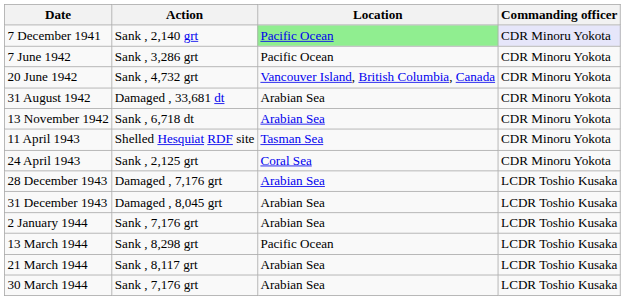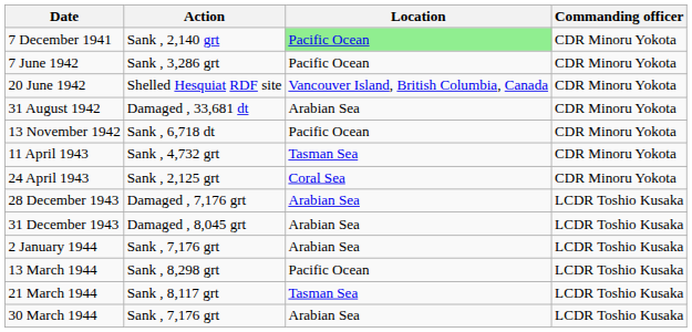7 December 1941 | Commanding officer: lavender background -> no background
20 June 1942 | Action: Sank , 4,732 grt -> Shelled Hesquiat RDF site
13 November 1942 | Location: Arabian Sea -> Pacific Ocean
11 April 1943 | Action: Shelled Hesquiat RDF site -> Sank , 4,732 grt
21 March 1944 | Location: Arabian Sea -> Tasman Sea
